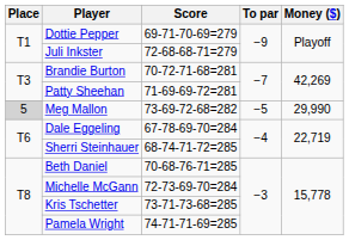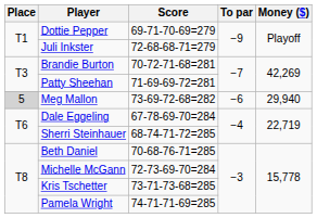Meg Mallon | To par: −5 -> −6
Meg Mallon | Money ($): 29,990 -> 29,940
